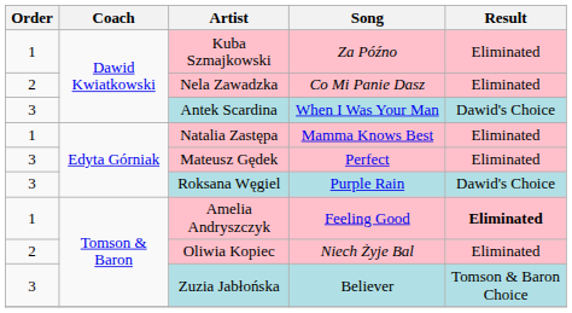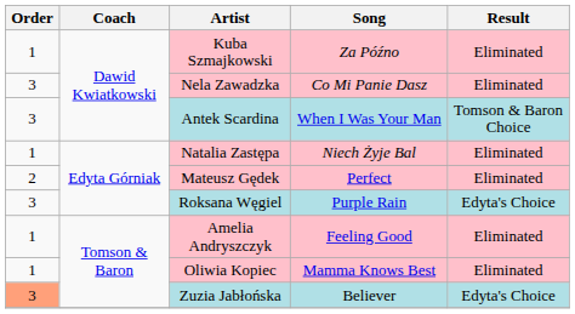Nela Zawadzka | Order: 2 -> 3
Antek Scardina | Result: Dawid's Choice -> Tomson & Baron Choice
Natalia Zastępa | Song: Mamma Knows Best -> Niech Żyje Bal
Mateusz Gędek | Order: 3 -> 2
Roksana Węgiel | Result: Dawid's Choice -> Edyta's Choice
Amelia Andryszczyk | Result: bold -> normal
Oliwia Kopiec | Order: 2 -> 1
Oliwia Kopiec | Song: Niech Żyje Bal -> Mamma Knows Best
Zuzia Jabłońska | Order: no background -> lightsalmon background
Zuzia Jabłońska | Result: Tomson & Baron Choice -> Edyta's Choice
